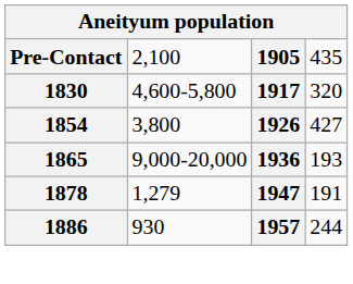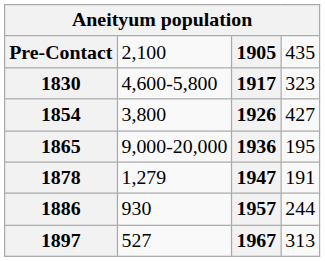1830 | column 4: 320 -> 323
1865 | column 4: 193 -> 195
+ row: 1897 | 527 | 1967 | 313
